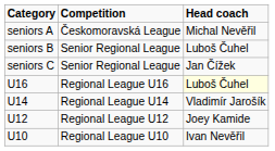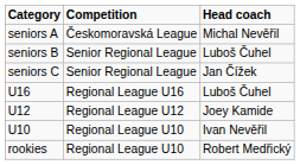U16 | Head coach: lightyellow background -> no background
- row: U14 | Regional League U14 | Vladimír Jarošík
+ row: rookies | Regional League U10 | Robert Medřický
